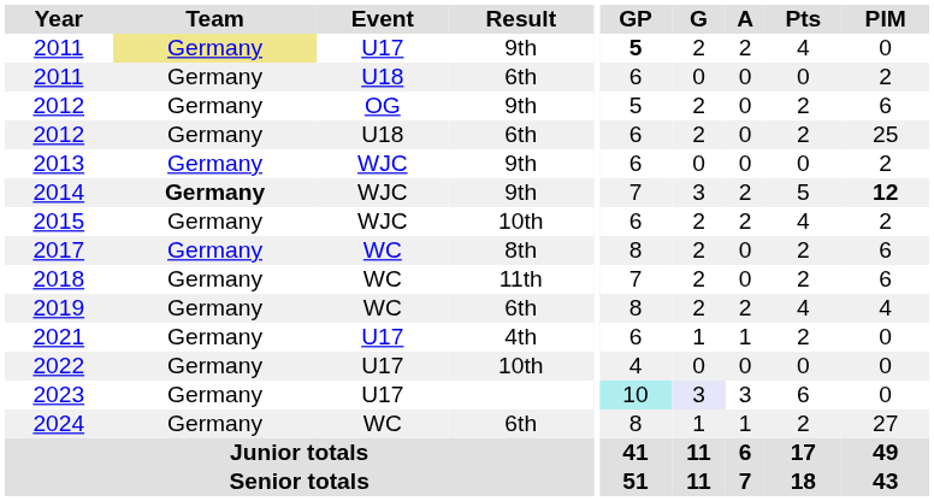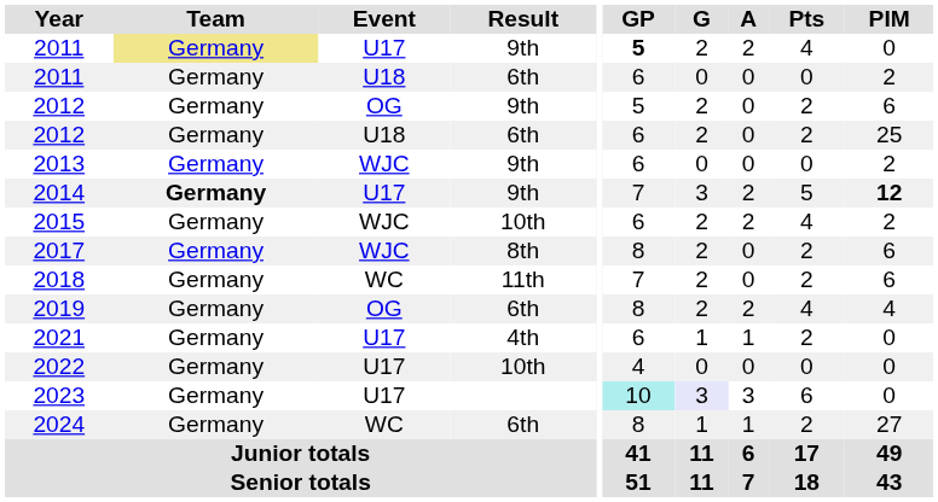2014 | Event: WJC -> U17
2017 | Event: WC -> WJC
2019 | Event: WC -> OG
